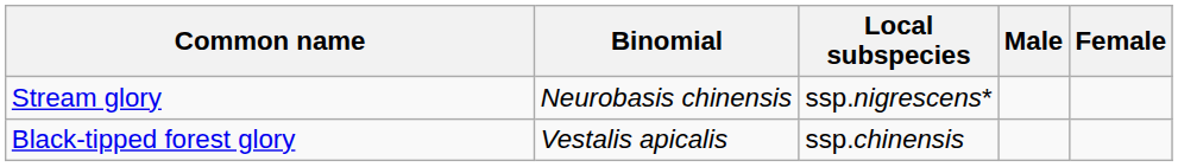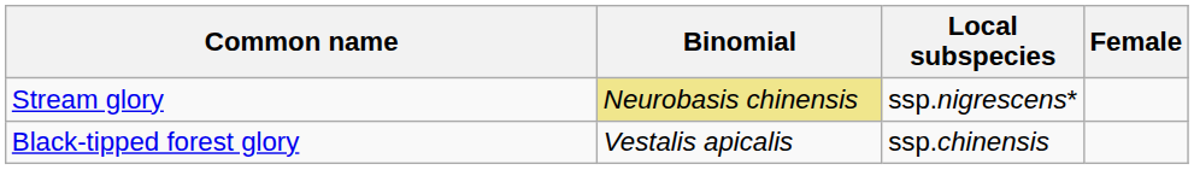- column: Male
Stream glory | Binomial: no background -> khaki background
